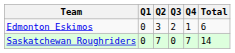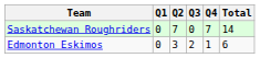rows swapped: Saskatchewan Roughriders <-> Edmonton Eskimos
